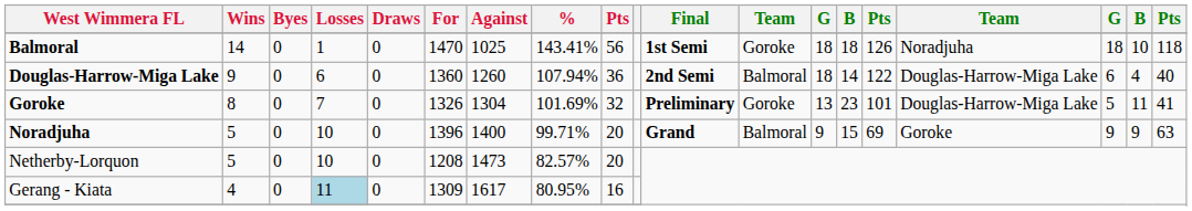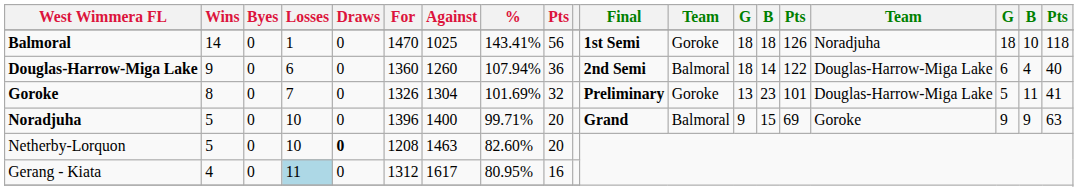Netherby-Lorquon | Draws: normal -> bold
Netherby-Lorquon | Against: 1473 -> 1463
Netherby-Lorquon | %: 82.57% -> 82.60%
Gerang - Kiata | For: 1309 -> 1312
